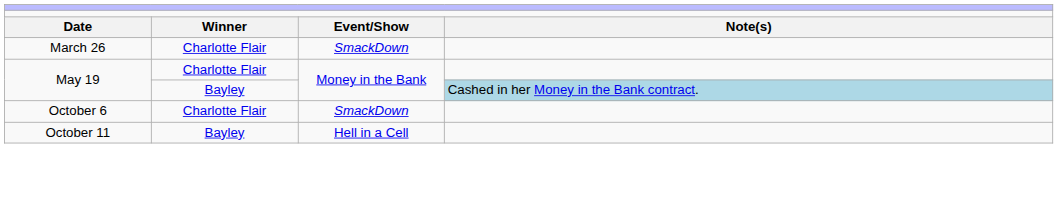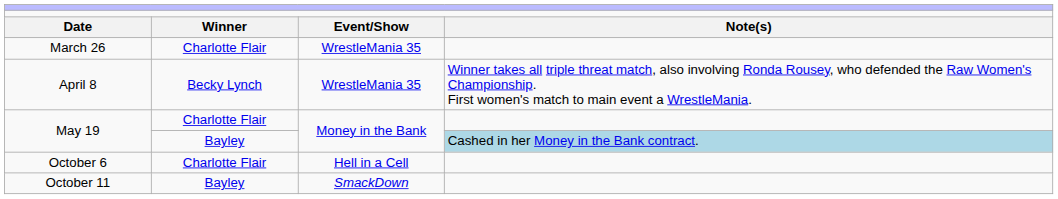March 26 | column 3: SmackDown -> WrestleMania 35
+ row: April 8 | Becky Lynch | WrestleMania 35 | Winner takes all triple threat match, also involving Ronda Rousey, who defended the Raw Women's Championship. First women's match to main event a WrestleMania.
October 6 | column 3: SmackDown -> Hell in a Cell
October 11 | column 3: Hell in a Cell -> SmackDown
